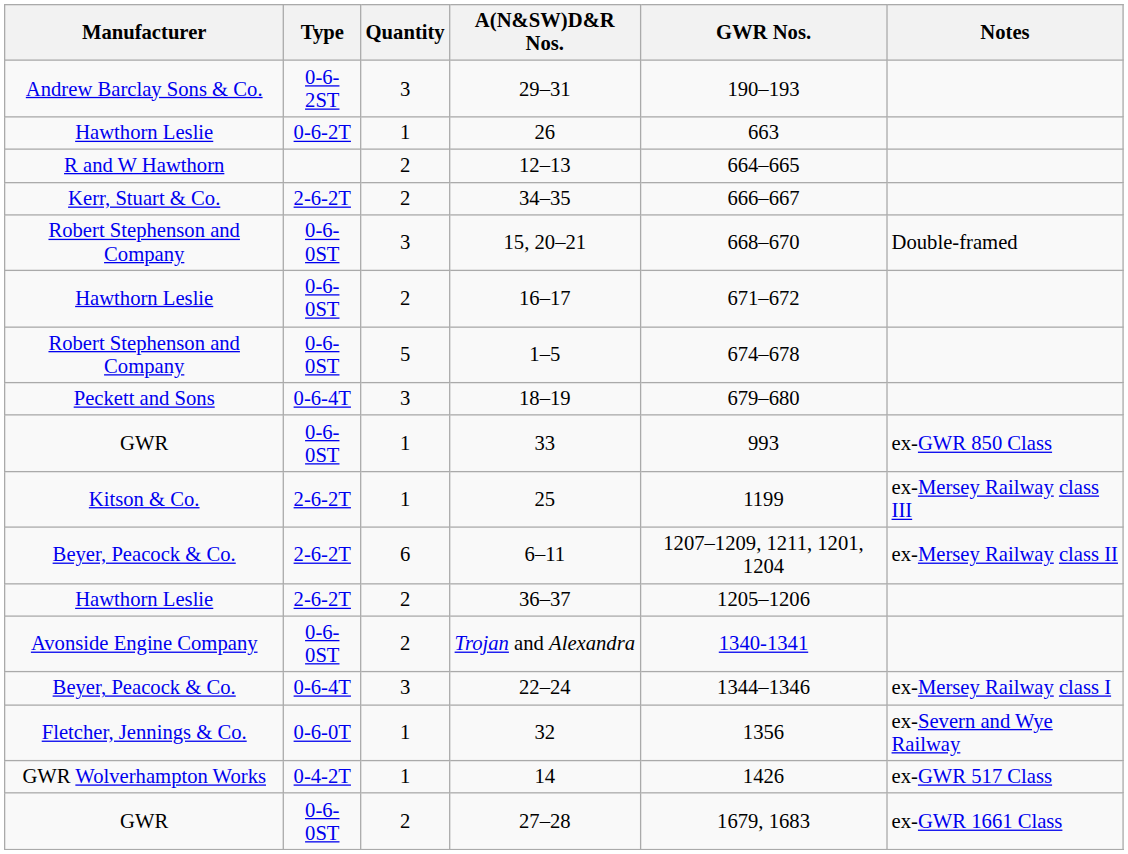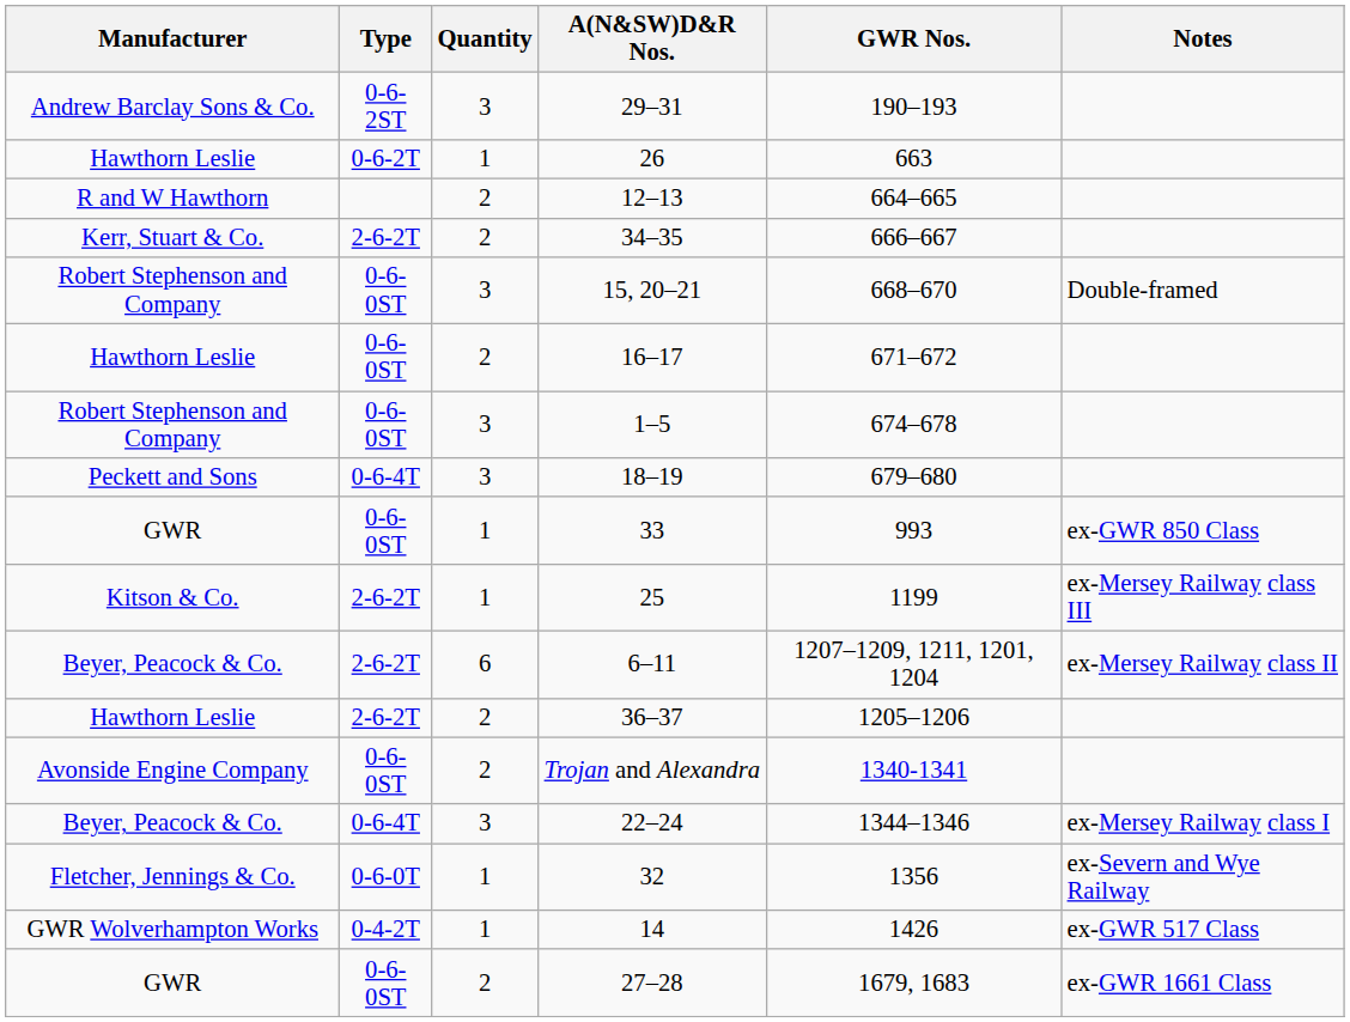1–5 | Quantity: 5 -> 3
